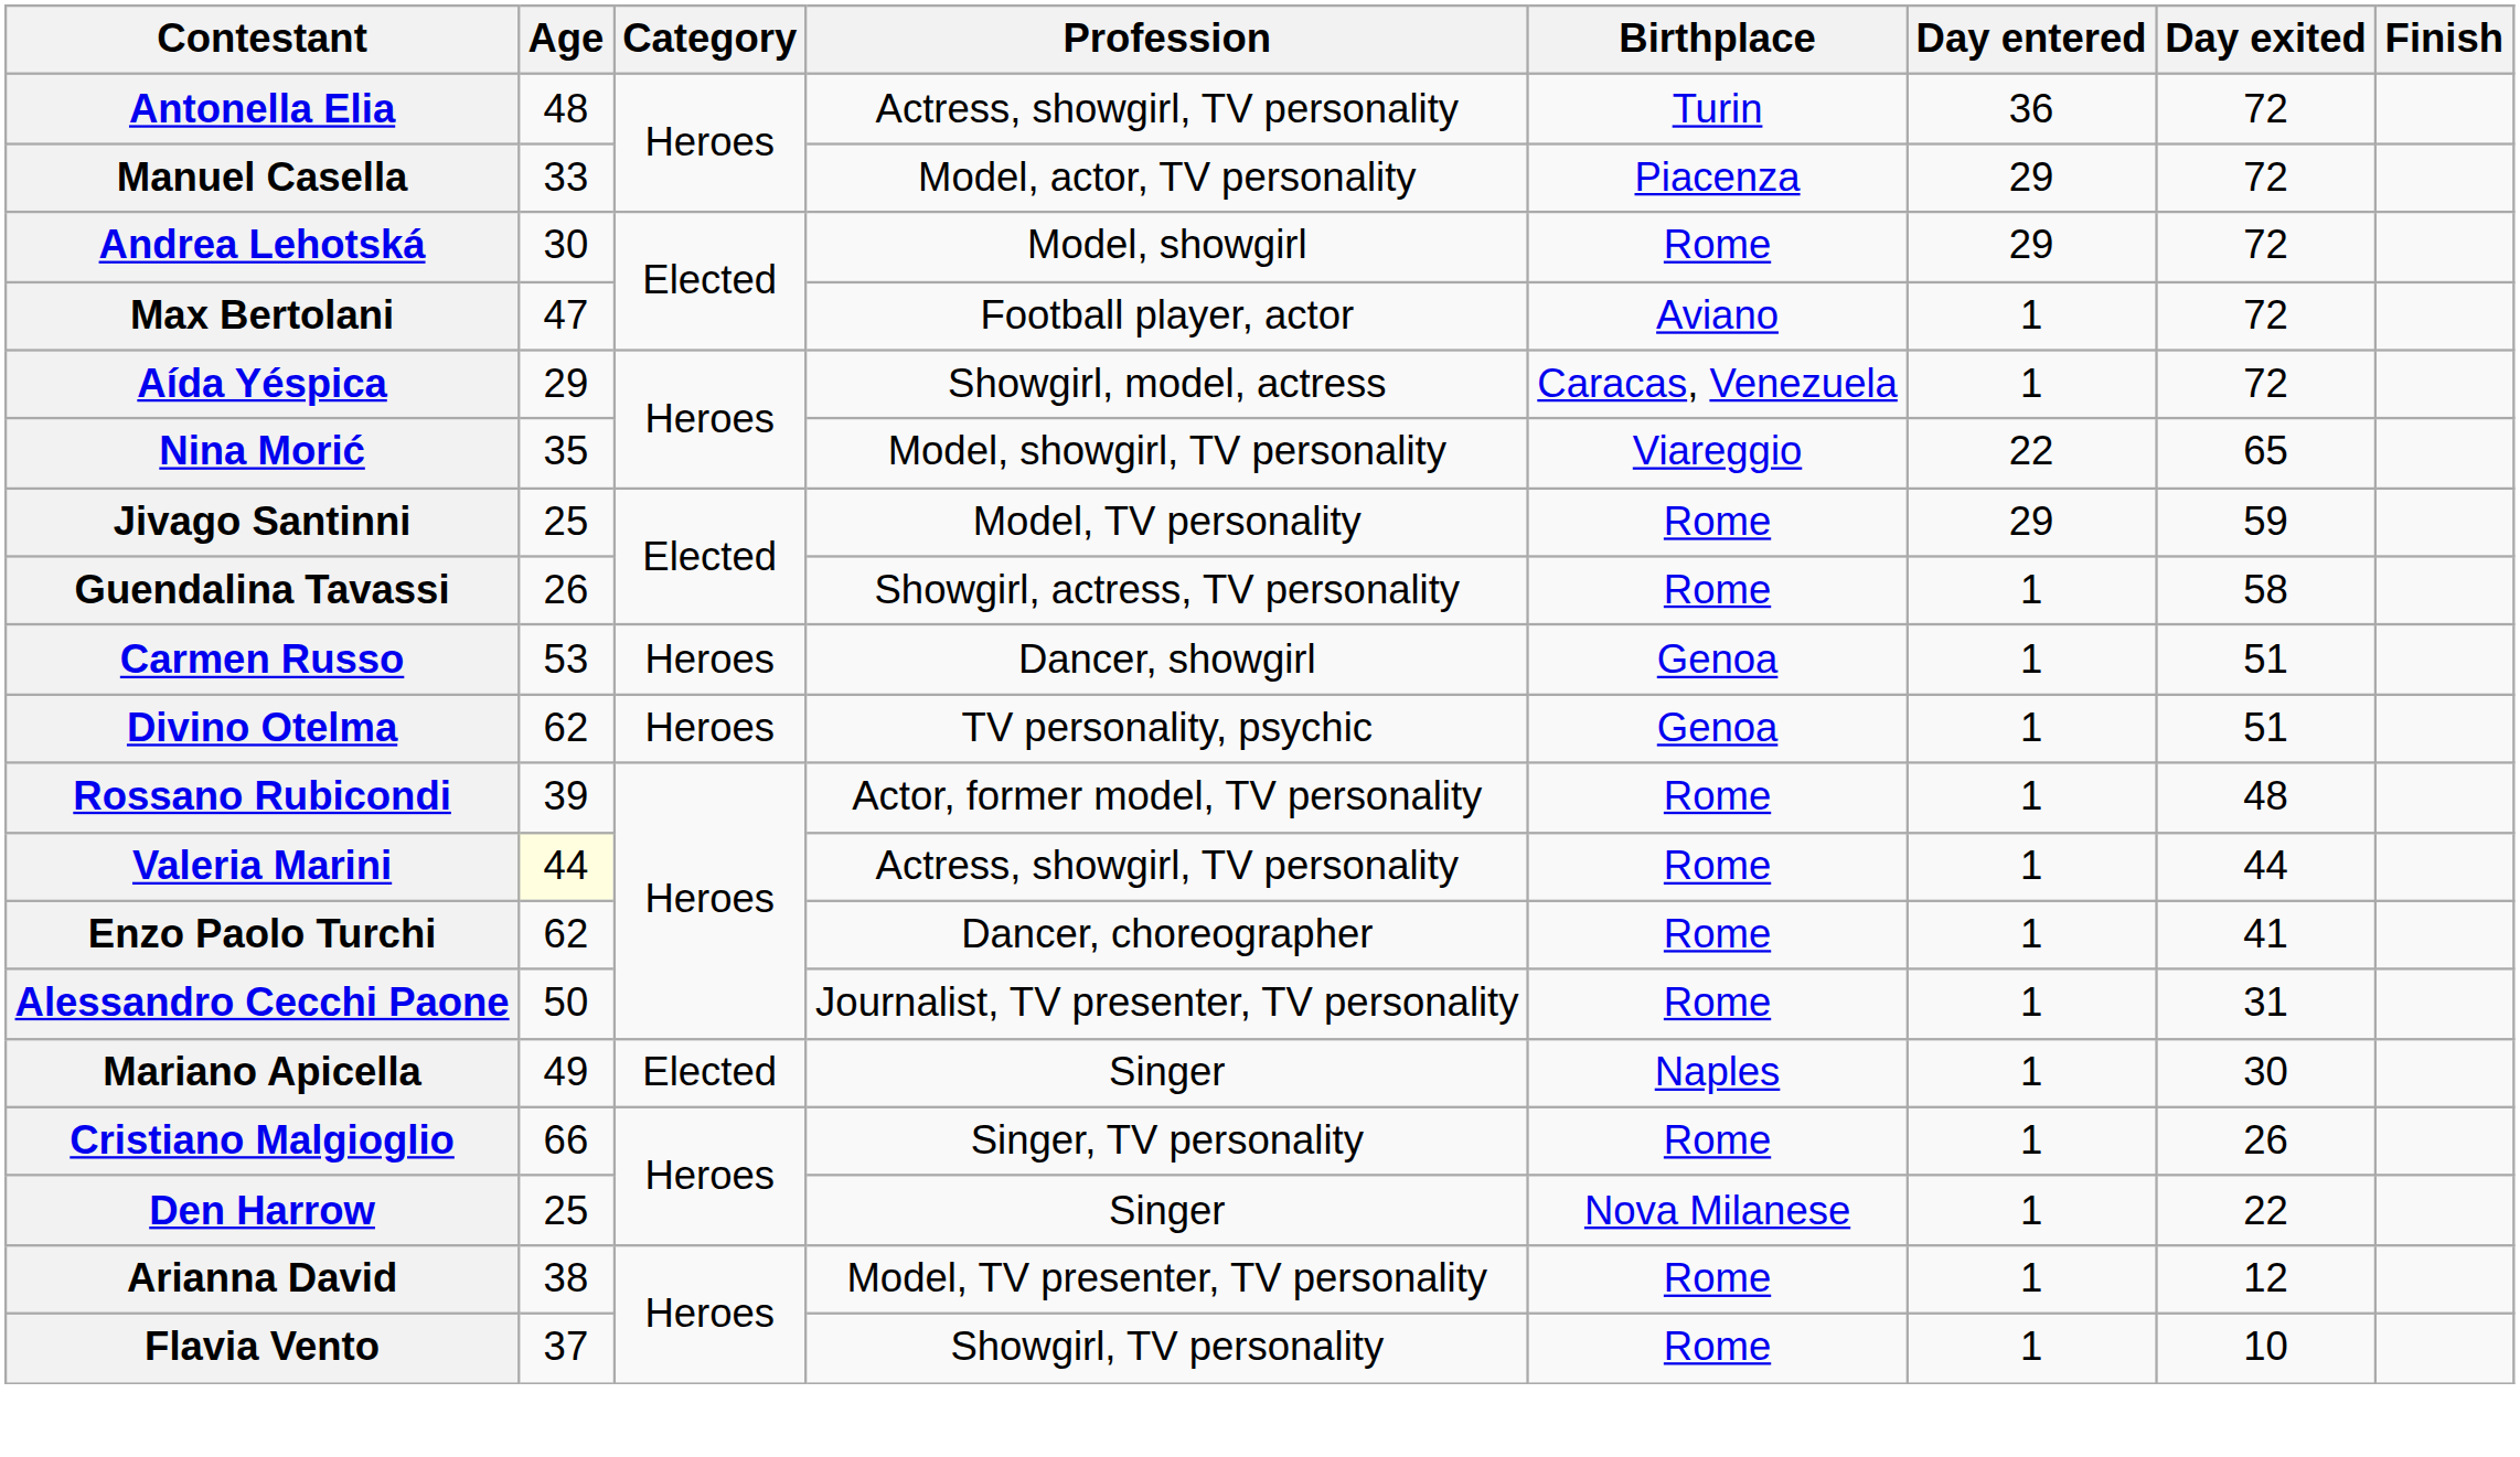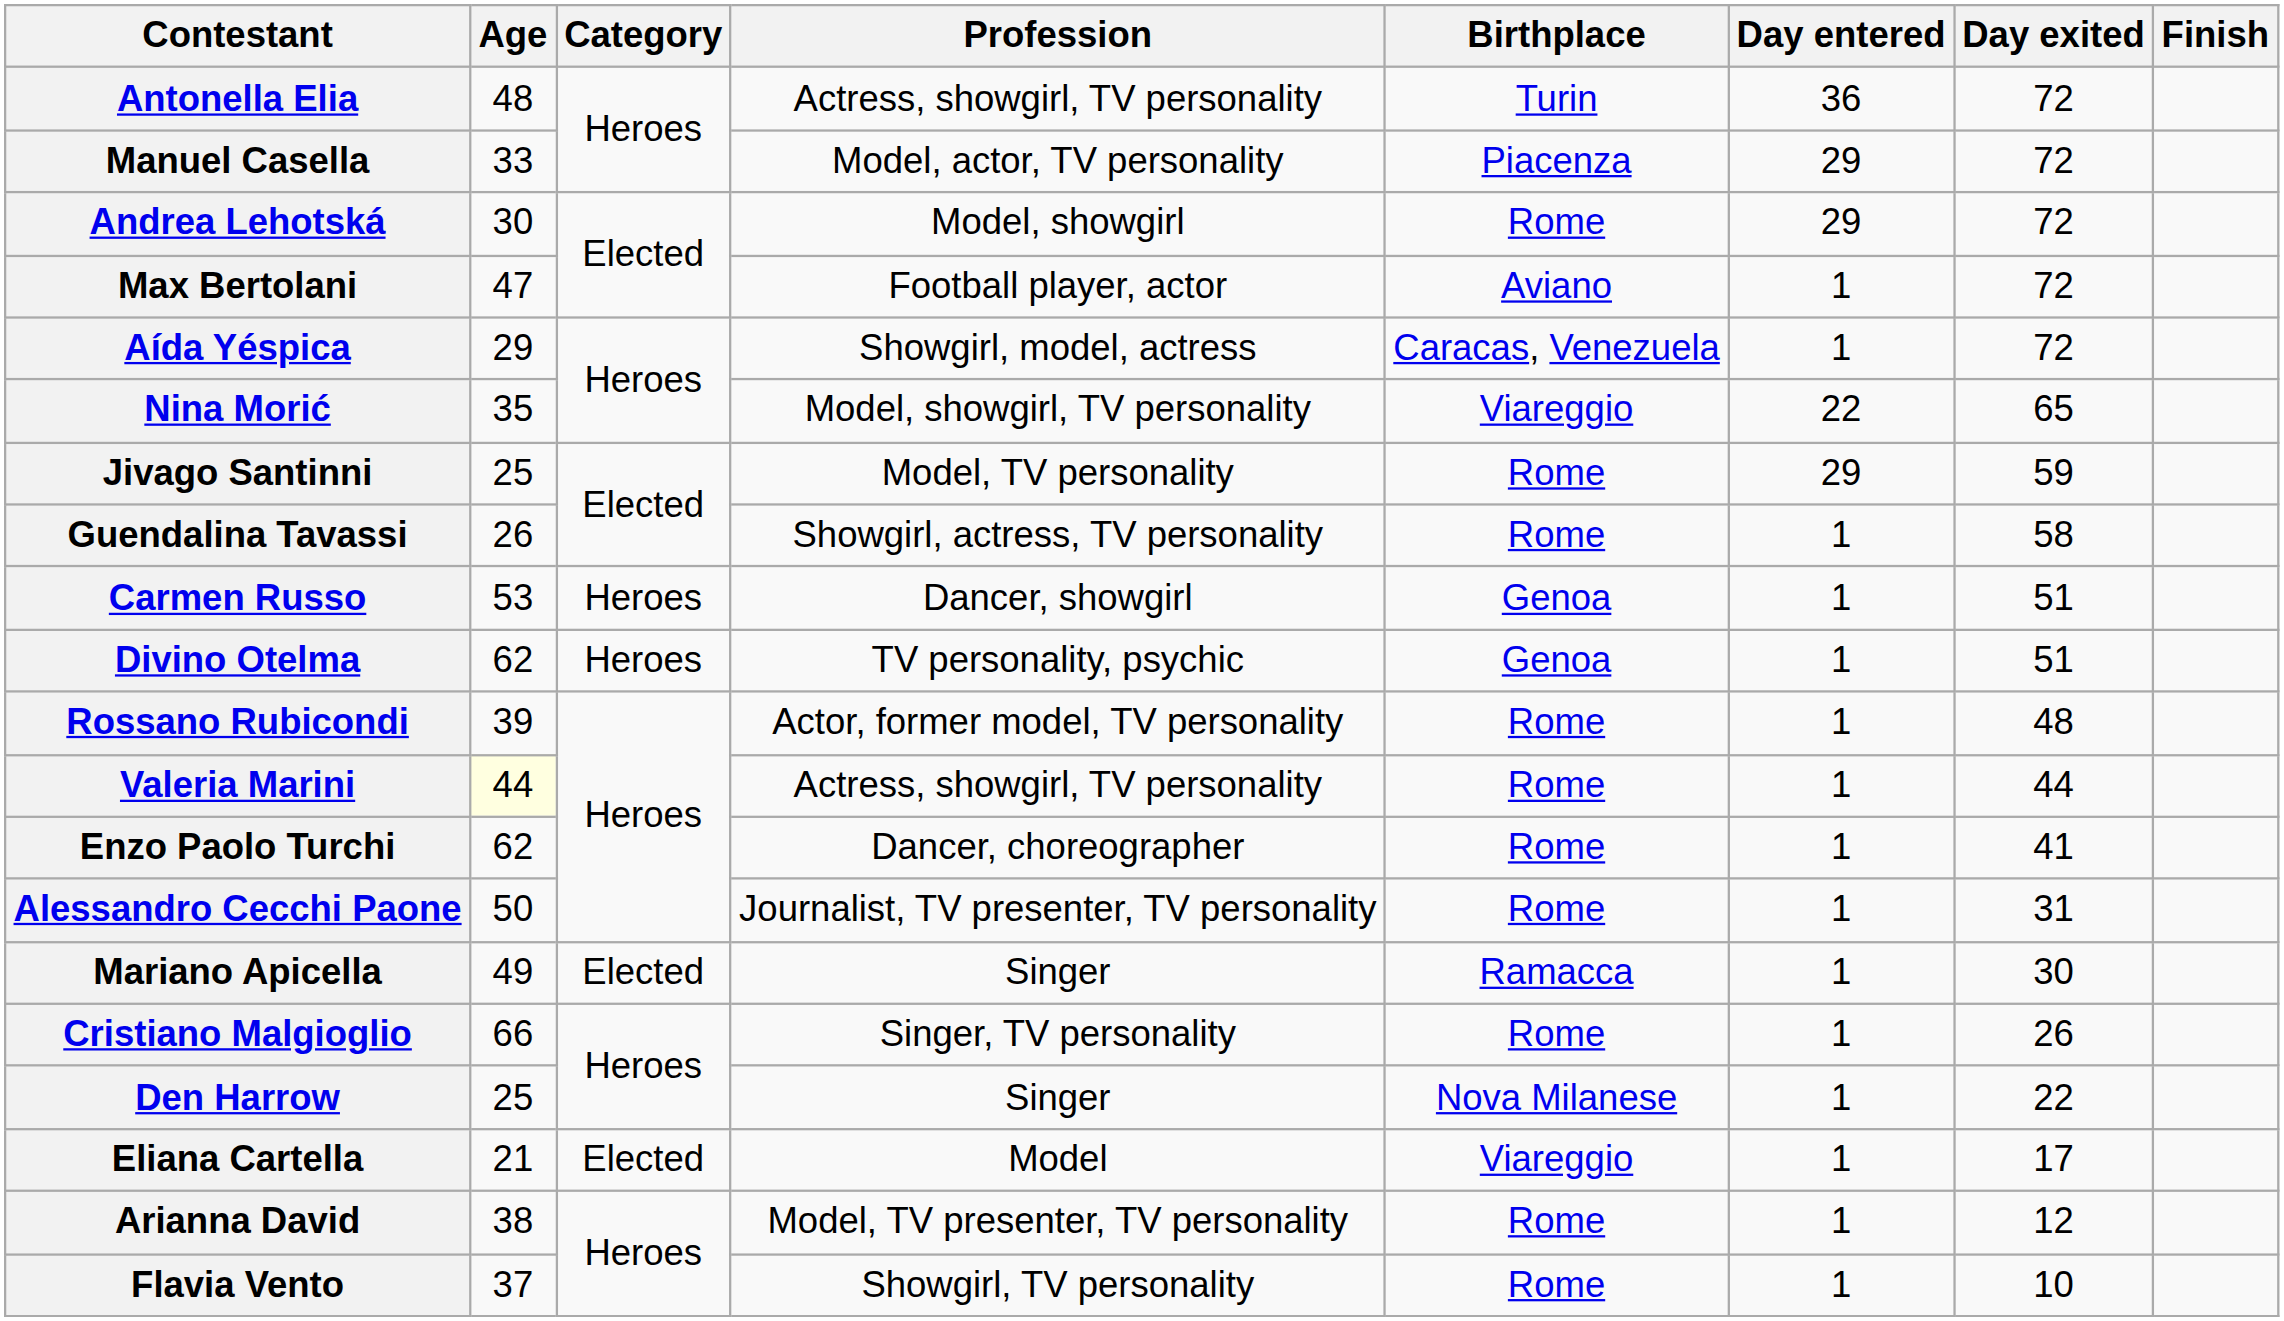Mariano Apicella | Birthplace: Naples -> Ramacca
+ row: Eliana Cartella | 21 | Elected | Model | Viareggio | 1 | 17
